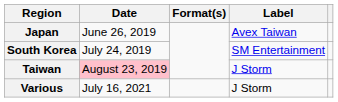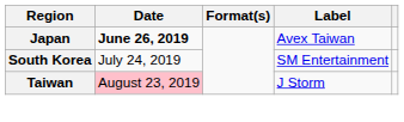Japan | Date: normal -> bold
- row: Various | July 16, 2021 | J Storm
